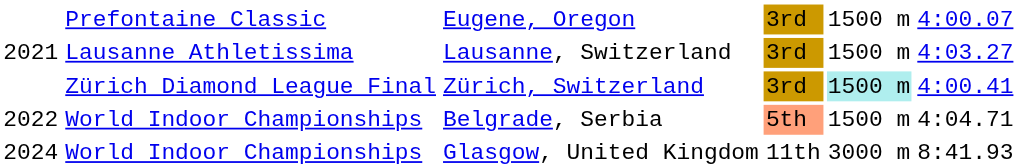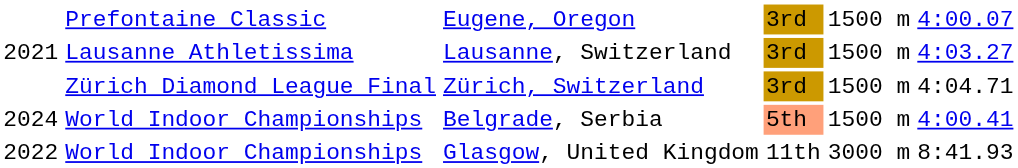Zürich, Switzerland | column 5: paleturquoise background -> no background
Zürich, Switzerland | column 6: 4:00.41 -> 4:04.71
Belgrade, Serbia | column 1: 2022 -> 2024
Belgrade, Serbia | column 6: 4:04.71 -> 4:00.41
Glasgow, United Kingdom | column 1: 2024 -> 2022
